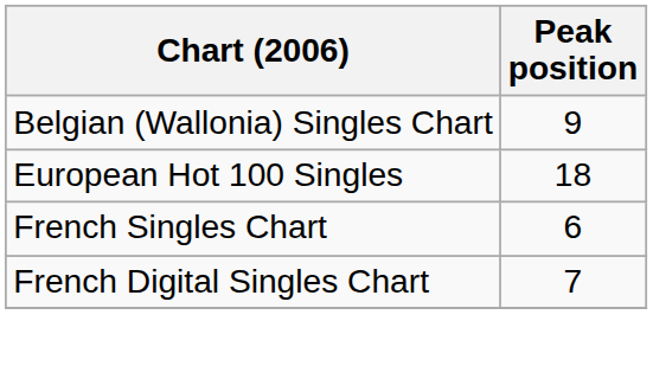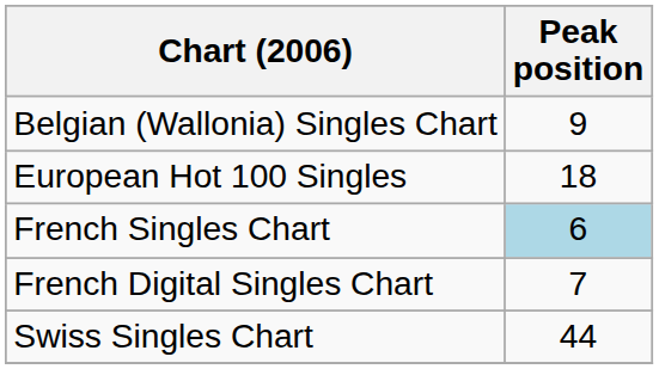French Singles Chart | Peak position: no background -> lightblue background
+ row: Swiss Singles Chart | 44
